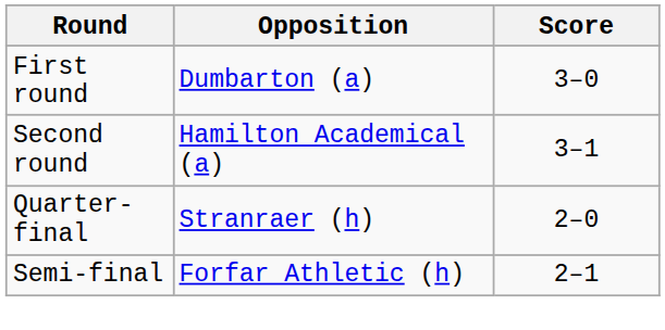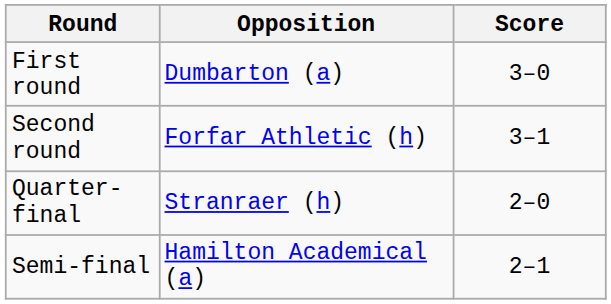Second round | Opposition: Hamilton Academical (a) -> Forfar Athletic (h)
Semi-final | Opposition: Forfar Athletic (h) -> Hamilton Academical (a)
